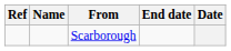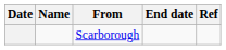columns swapped: Date <-> Ref
